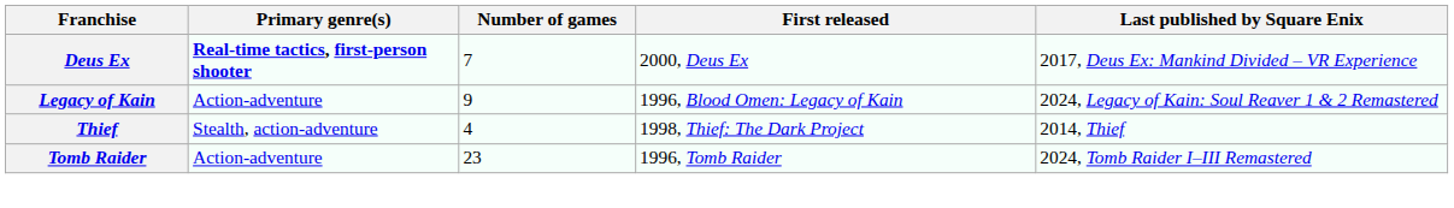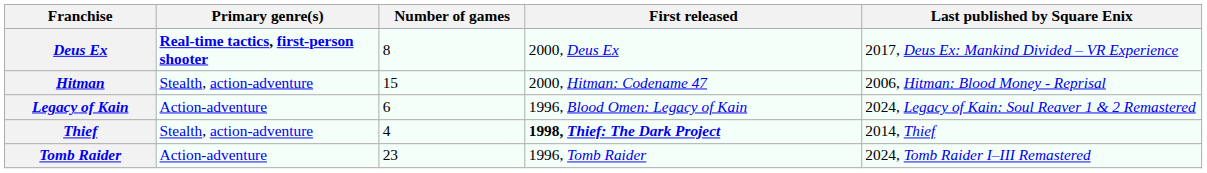Deus Ex | Number of games: 7 -> 8
+ row: Hitman | Stealth, action-adventure | 15 | 2000, Hitman: Codename 47 | 2006, Hitman: Blood Money - Reprisal
Legacy of Kain | Number of games: 9 -> 6
Thief | First released: normal -> bold
